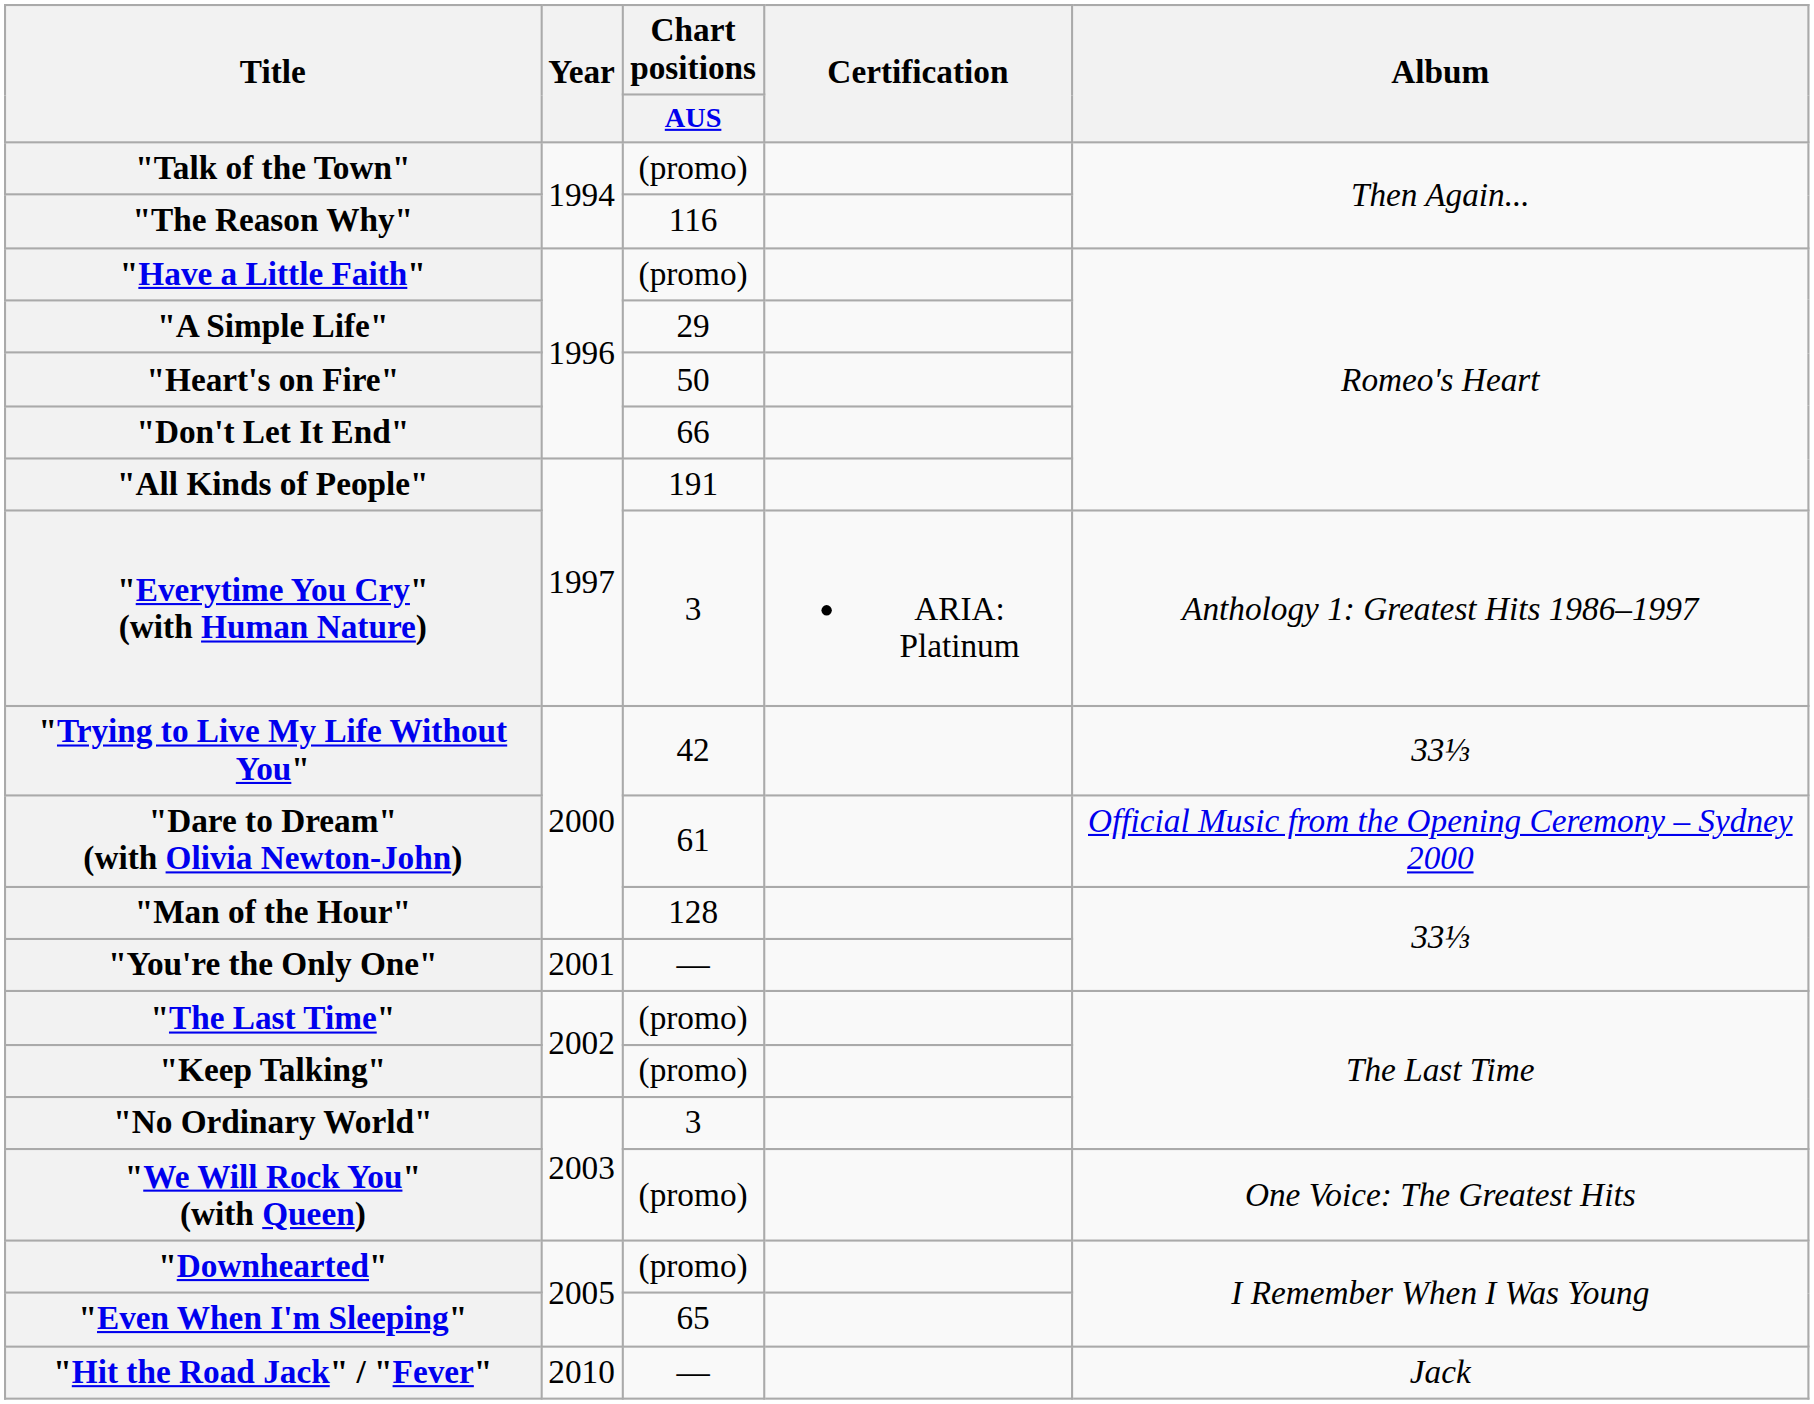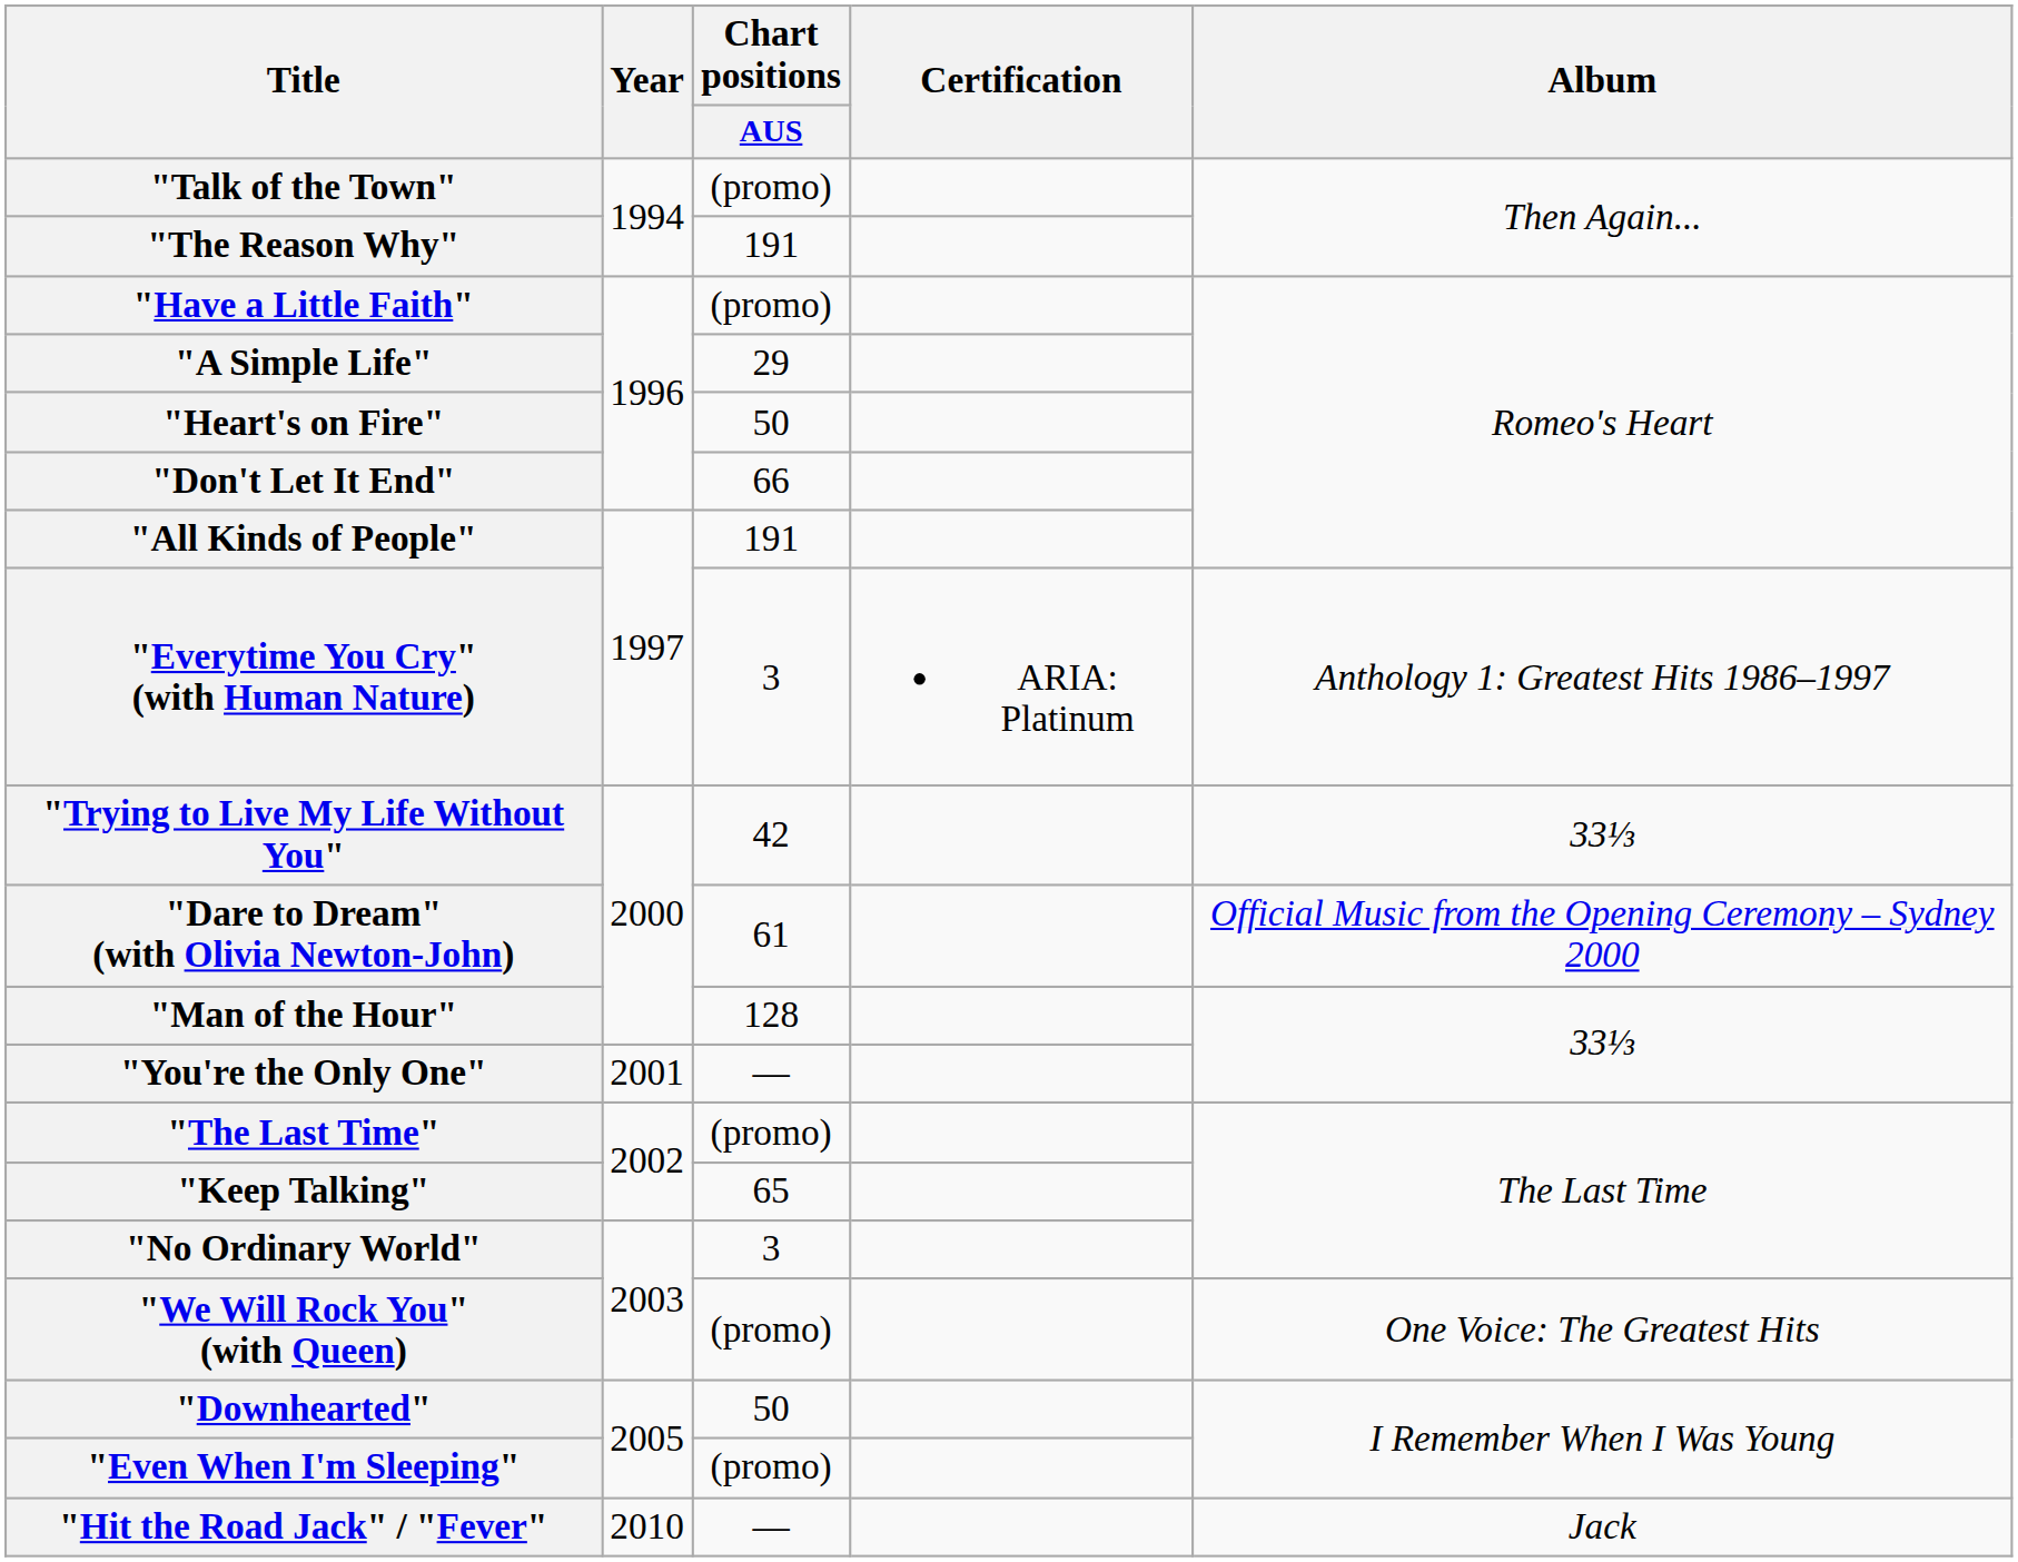"The Reason Why" | Chart positions / AUS: 116 -> 191
"Keep Talking" | Chart positions / AUS: (promo) -> 65
"Downhearted" | Chart positions / AUS: (promo) -> 50
"Even When I'm Sleeping" | Chart positions / AUS: 65 -> (promo)
